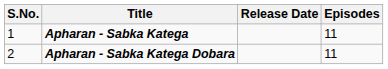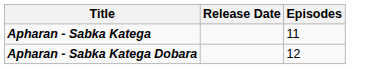- column: S.No. | 1 | 2
Apharan - Sabka Katega Dobara | Episodes: 11 -> 12
